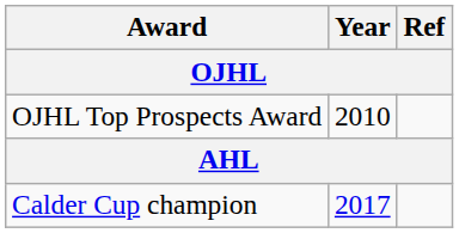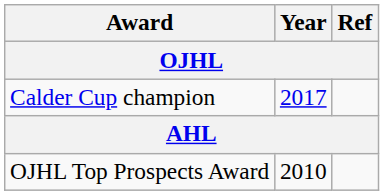rows swapped: OJHL Top Prospects Award <-> Calder Cup champion
